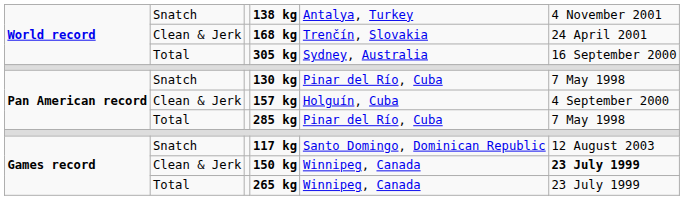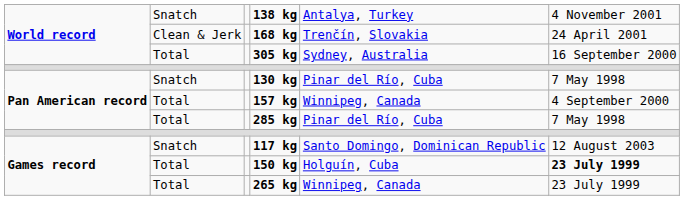157 kg | column 2: Clean & Jerk -> Total
157 kg | column 5: Holguín, Cuba -> Winnipeg, Canada
150 kg | column 2: Clean & Jerk -> Total
150 kg | column 5: Winnipeg, Canada -> Holguín, Cuba
